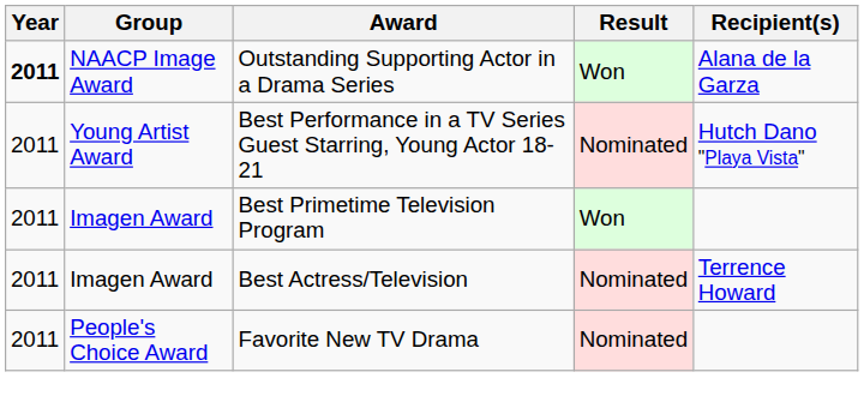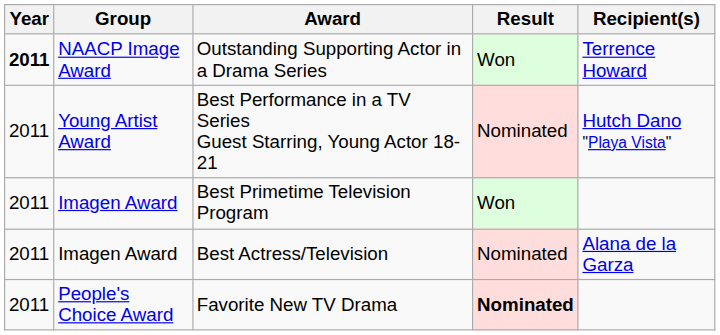Outstanding Supporting Actor in a Drama Series | Recipient(s): Alana de la Garza -> Terrence Howard
Best Actress/Television | Recipient(s): Terrence Howard -> Alana de la Garza
Favorite New TV Drama | Result: normal -> bold
